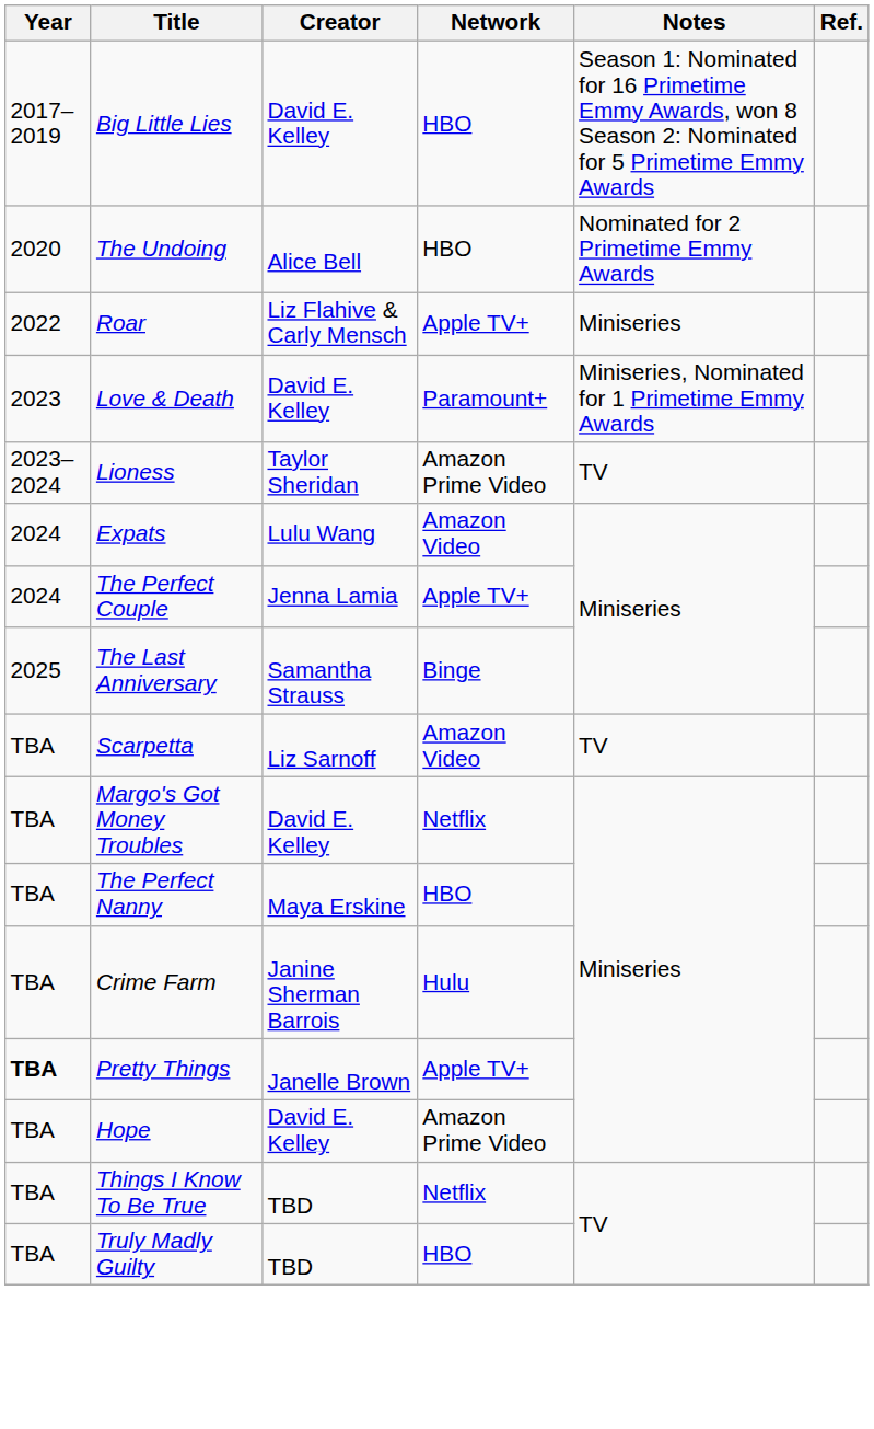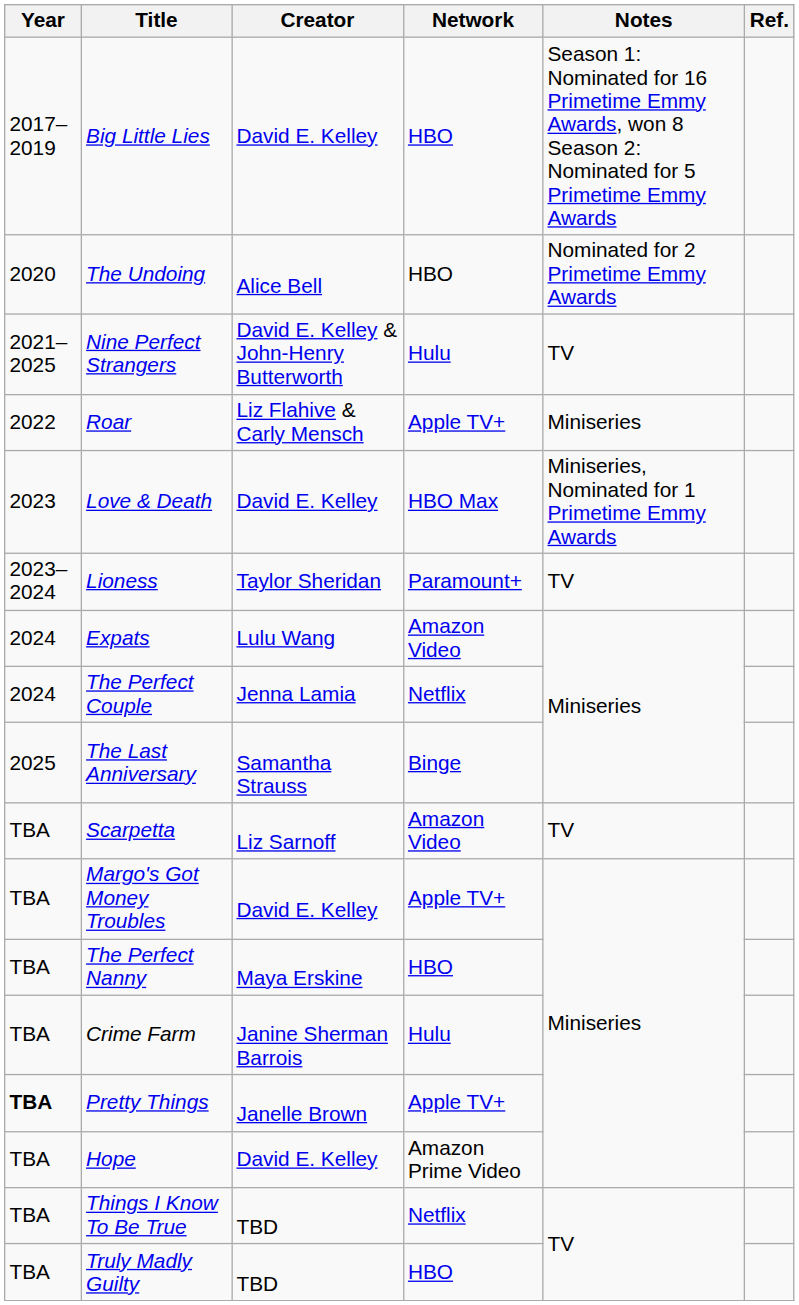+ row: 2021–2025 | Nine Perfect Strangers | David E. Kelley & John-Henry Butterworth | Hulu | TV
Love & Death | Network: Paramount+ -> HBO Max
Lioness | Network: Amazon Prime Video -> Paramount+
The Perfect Couple | Network: Apple TV+ -> Netflix
Margo's Got Money Troubles | Network: Netflix -> Apple TV+
